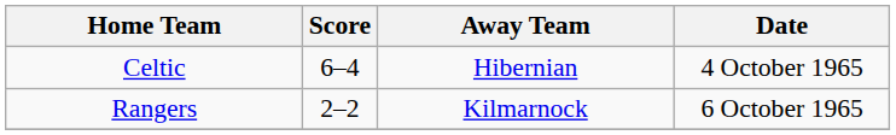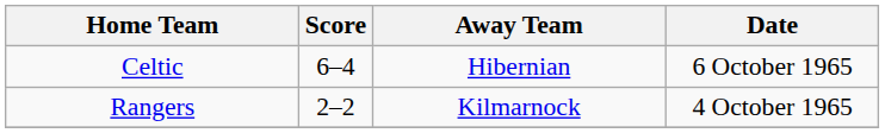Celtic | Date: 4 October 1965 -> 6 October 1965
Rangers | Date: 6 October 1965 -> 4 October 1965
